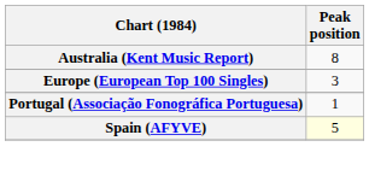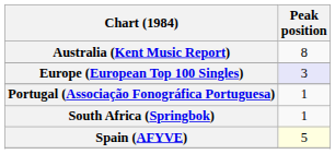Europe (European Top 100 Singles) | Peak position: no background -> lavender background
+ row: South Africa (Springbok) | 1
